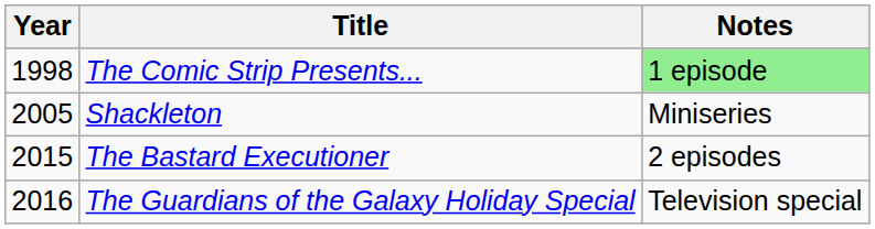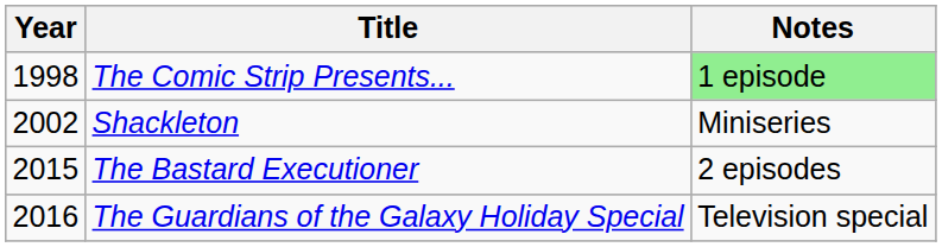Shackleton | Year: 2005 -> 2002
